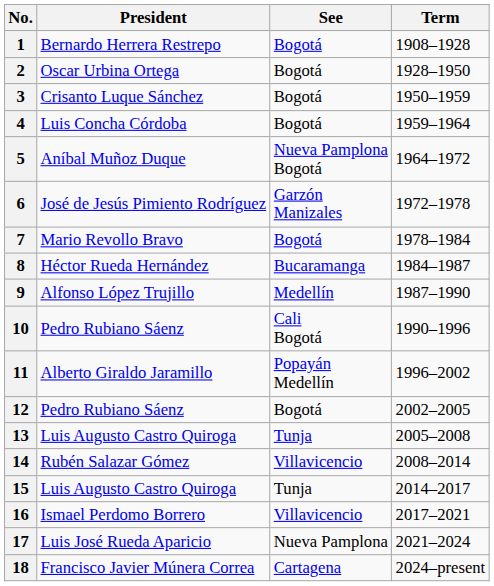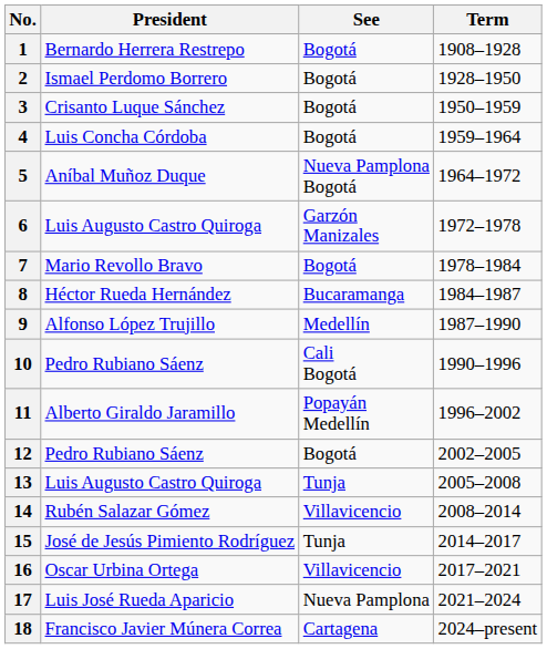2 | President: Oscar Urbina Ortega -> Ismael Perdomo Borrero
6 | President: José de Jesús Pimiento Rodríguez -> Luis Augusto Castro Quiroga
15 | President: Luis Augusto Castro Quiroga -> José de Jesús Pimiento Rodríguez
16 | President: Ismael Perdomo Borrero -> Oscar Urbina Ortega
